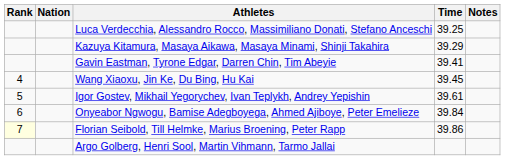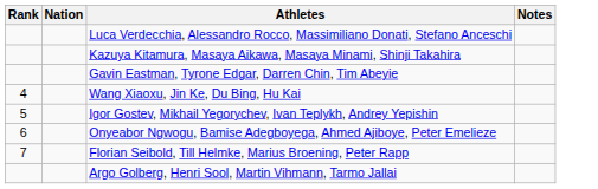- column: Time | 39.25 | 39.29 | 39.41 | 39.45 | 39.61 | 39.84 | 39.86
Florian Seibold, Till Helmke, Marius Broening, Peter Rapp | Rank: lightyellow background -> no background
